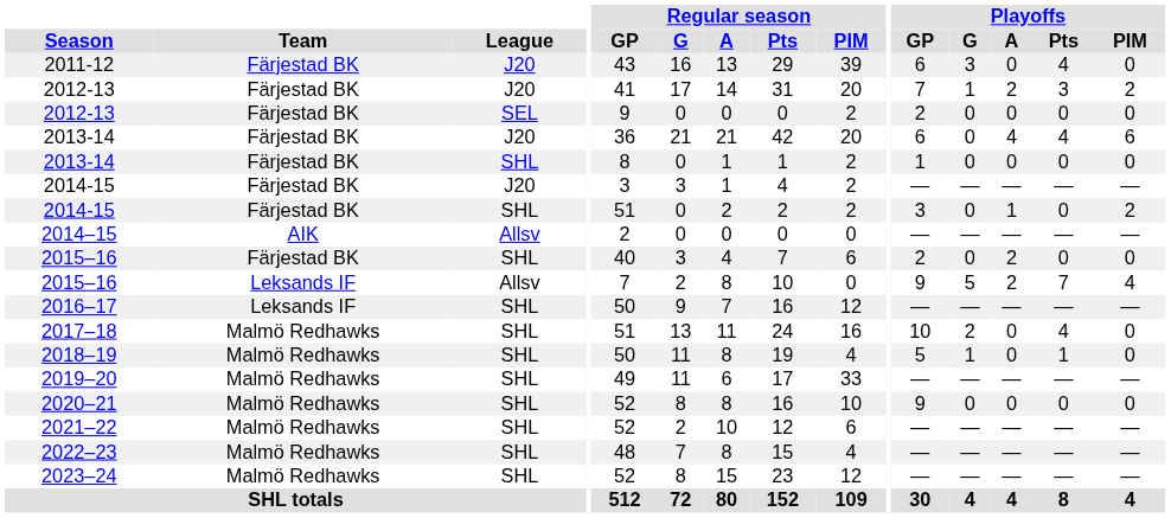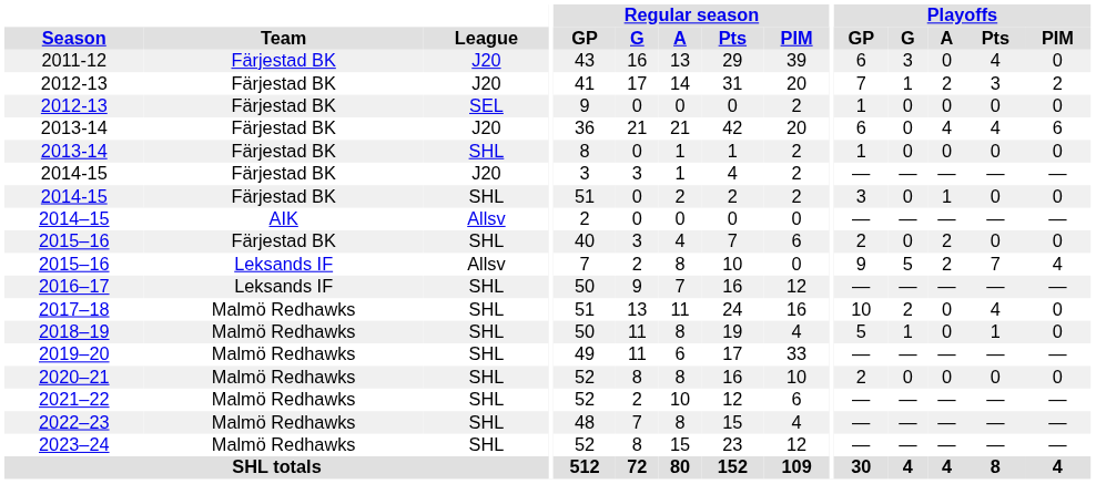2012-13 / SEL | Playoffs / GP: 2 -> 1
2014-15 / SHL | Playoffs / PIM: 2 -> 0
2020–21 | Playoffs / GP: 9 -> 2
